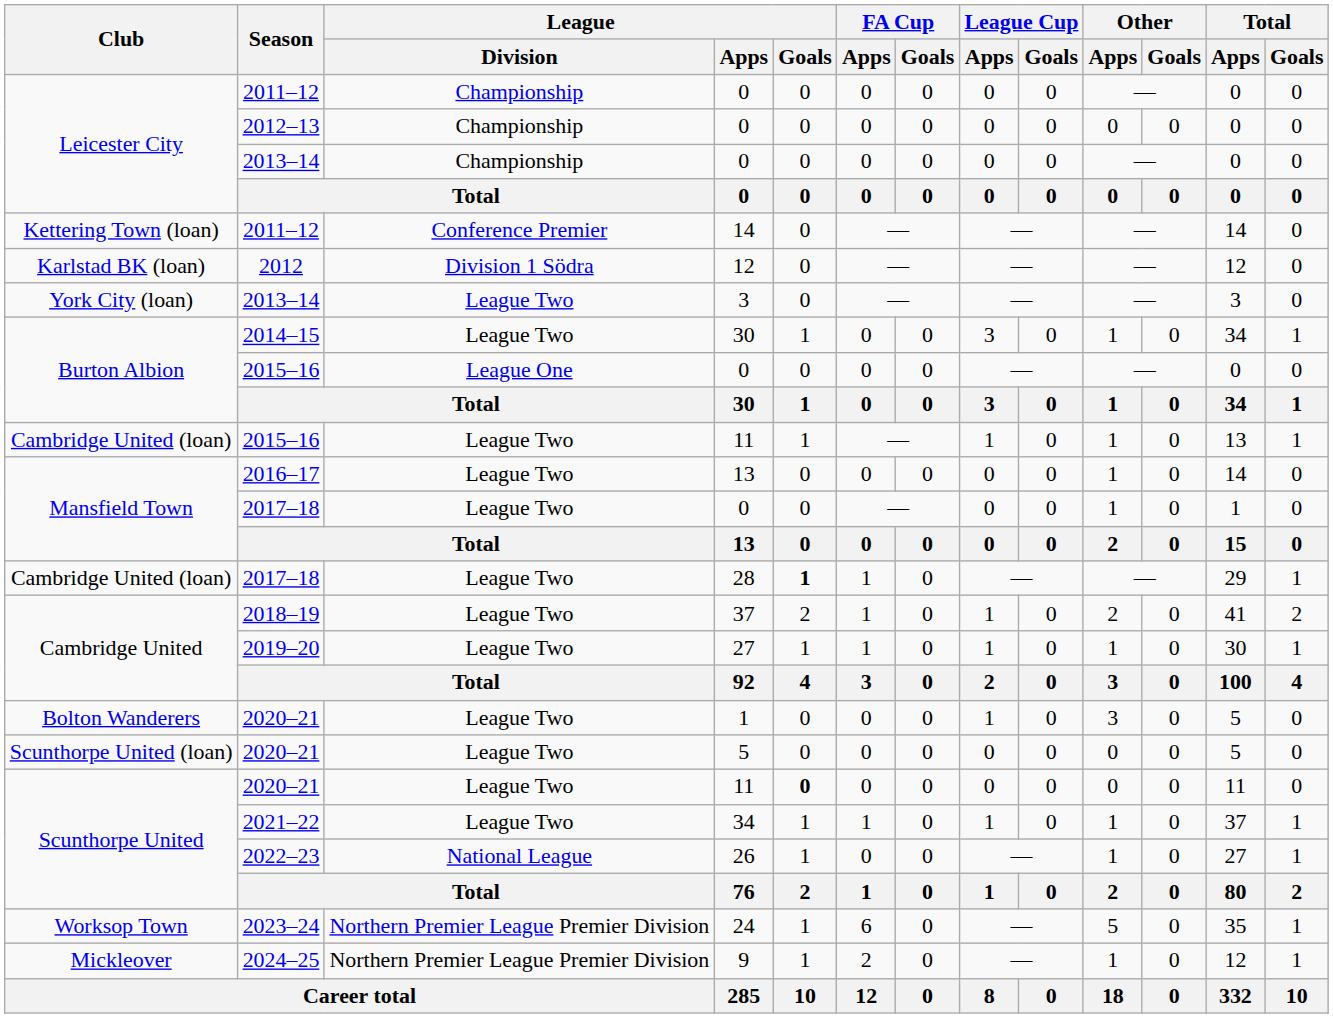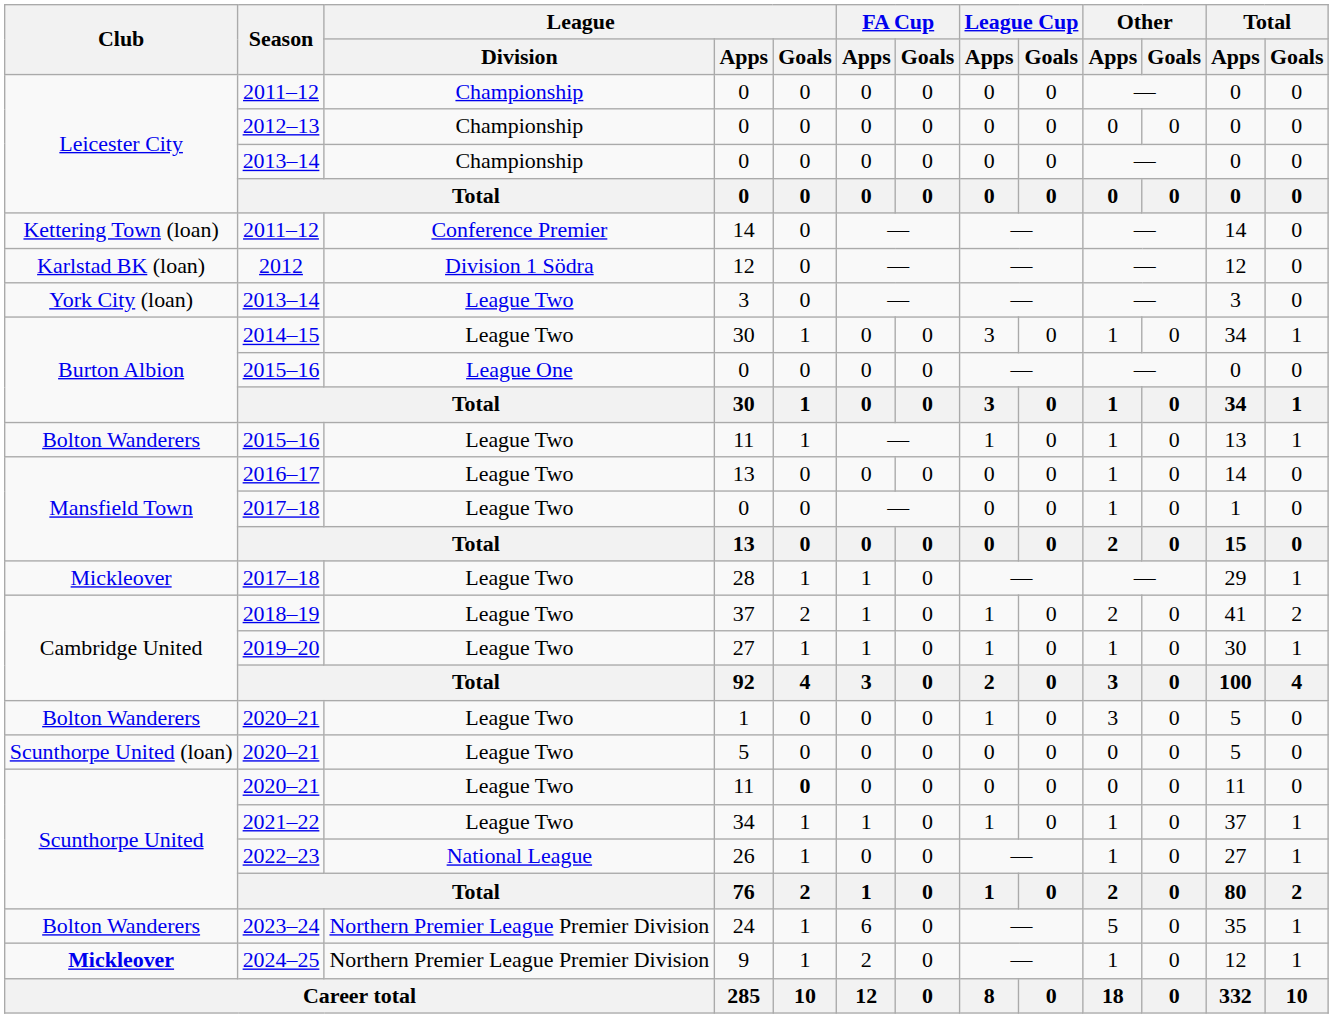2015–16 / 11 | Club: Cambridge United (loan) -> Bolton Wanderers
28 | Club: Cambridge United (loan) -> Mickleover
28 | League / Goals: bold -> normal
24 | Club: Worksop Town -> Bolton Wanderers
9 | Club: normal -> bold
